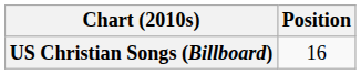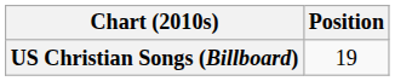US Christian Songs (Billboard) | Position: 16 -> 19
